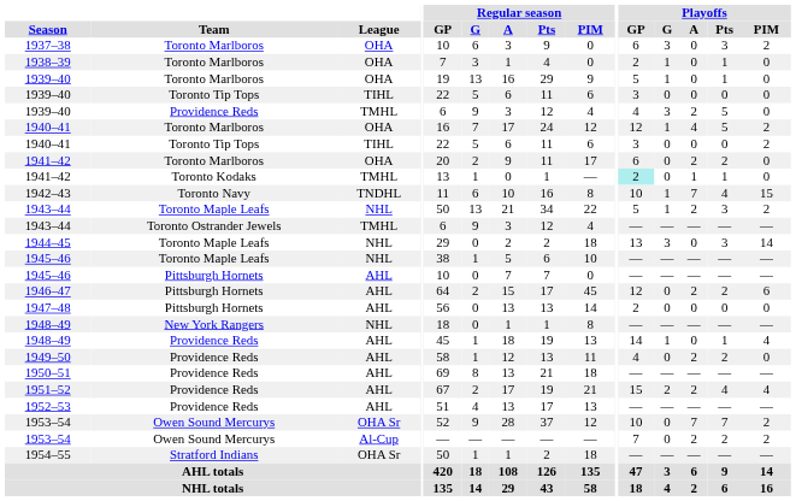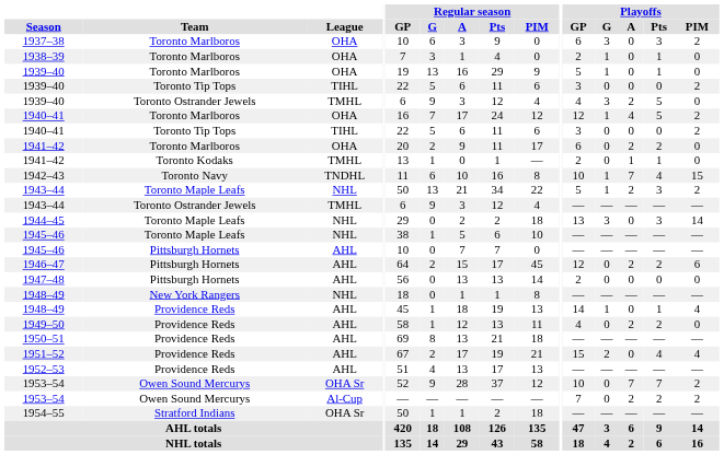1939–40 / TIHL | Playoffs / PIM: 0 -> 2
1939–40 / TMHL | Team: Providence Reds -> Toronto Ostrander Jewels
1941–42 / TMHL | Playoffs / GP: paleturquoise background -> no background
1951–52 | Playoffs / A: 2 -> 0
